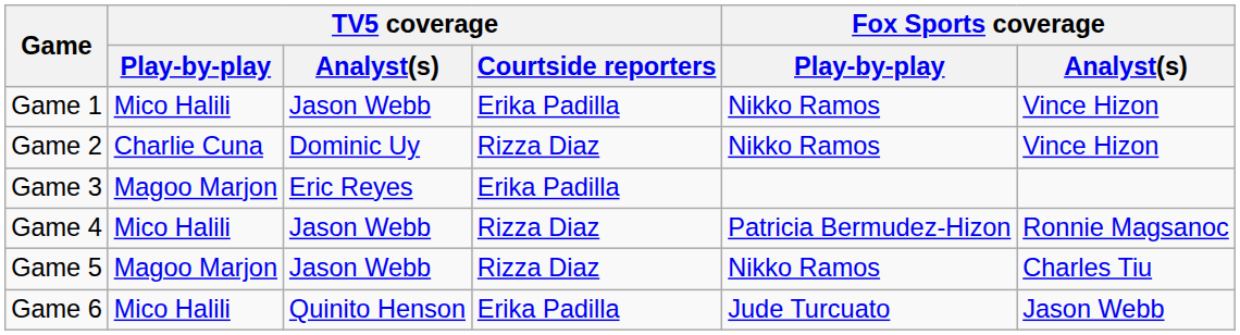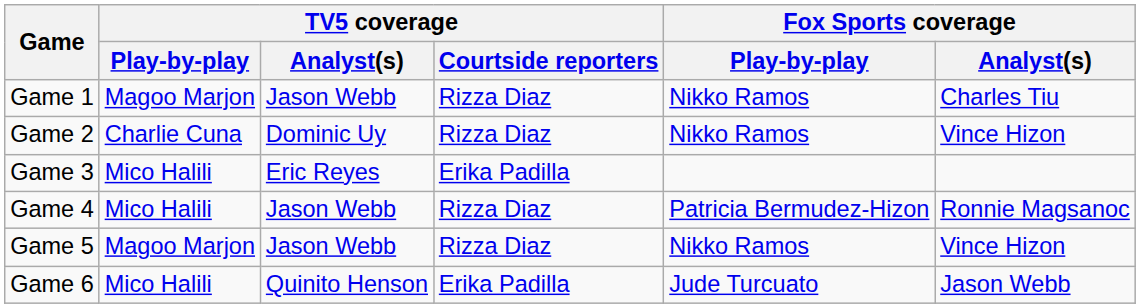Game 1 | TV5 coverage / Play-by-play: Mico Halili -> Magoo Marjon
Game 1 | TV5 coverage / Courtside reporters: Erika Padilla -> Rizza Diaz
Game 1 | Fox Sports coverage / Analyst(s): Vince Hizon -> Charles Tiu
Game 3 | TV5 coverage / Play-by-play: Magoo Marjon -> Mico Halili
Game 5 | Fox Sports coverage / Analyst(s): Charles Tiu -> Vince Hizon
